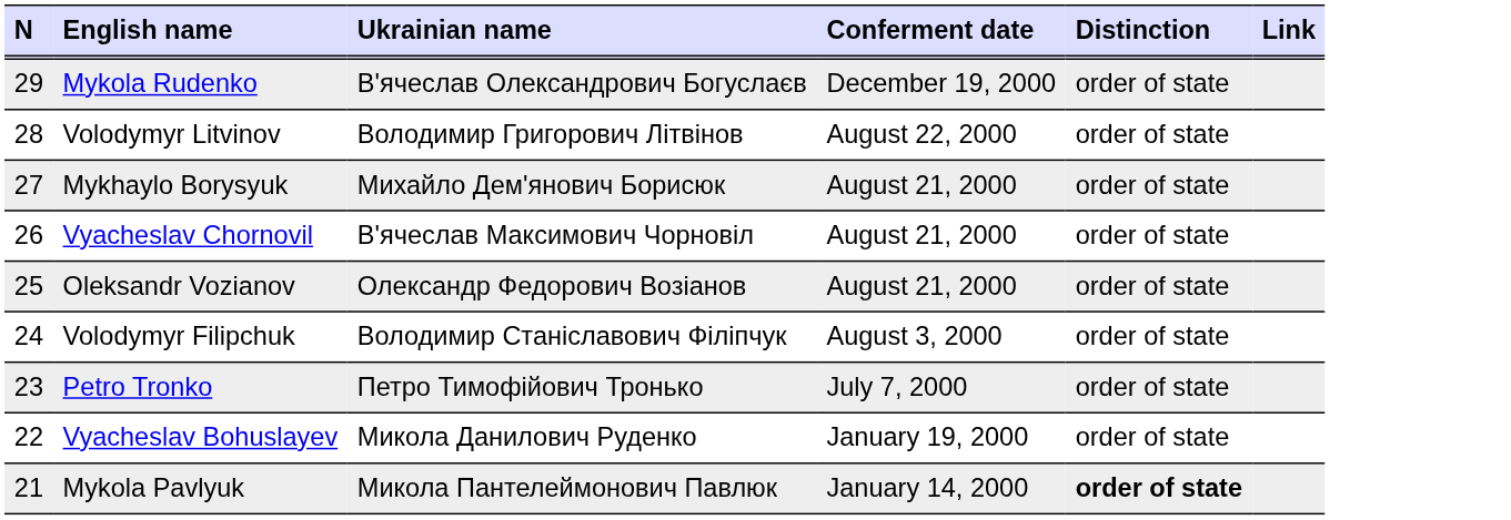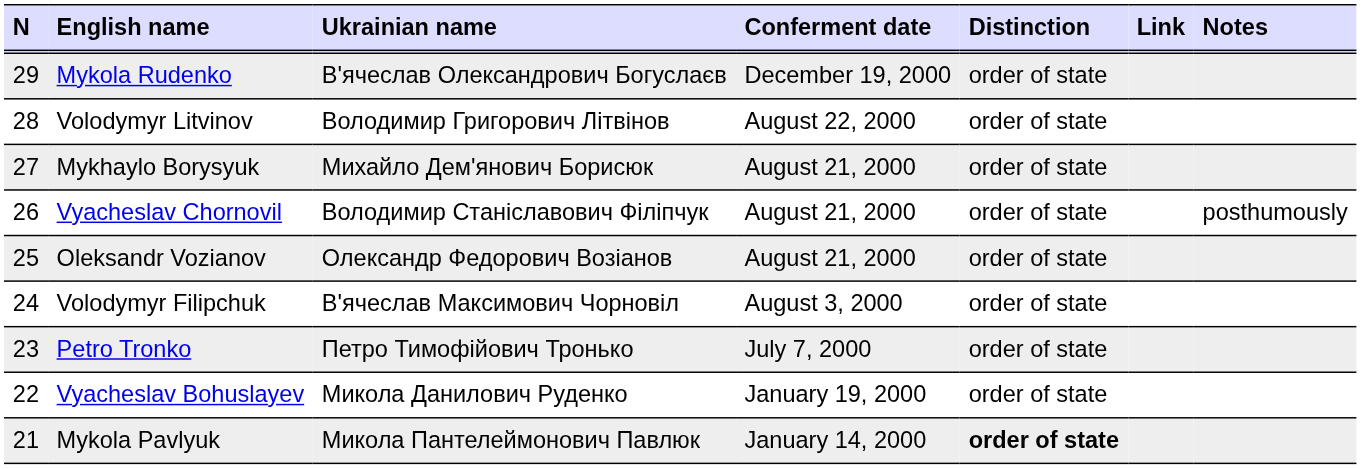+ column: Notes | posthumously
Vyacheslav Chornovil | Ukrainian name: В'ячеслав Максимович Чорновіл -> Володимир Станіславович Філіпчук
Volodymyr Filipchuk | Ukrainian name: Володимир Станіславович Філіпчук -> В'ячеслав Максимович Чорновіл
